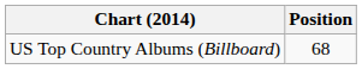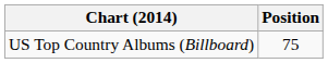US Top Country Albums (Billboard) | Position: 68 -> 75
